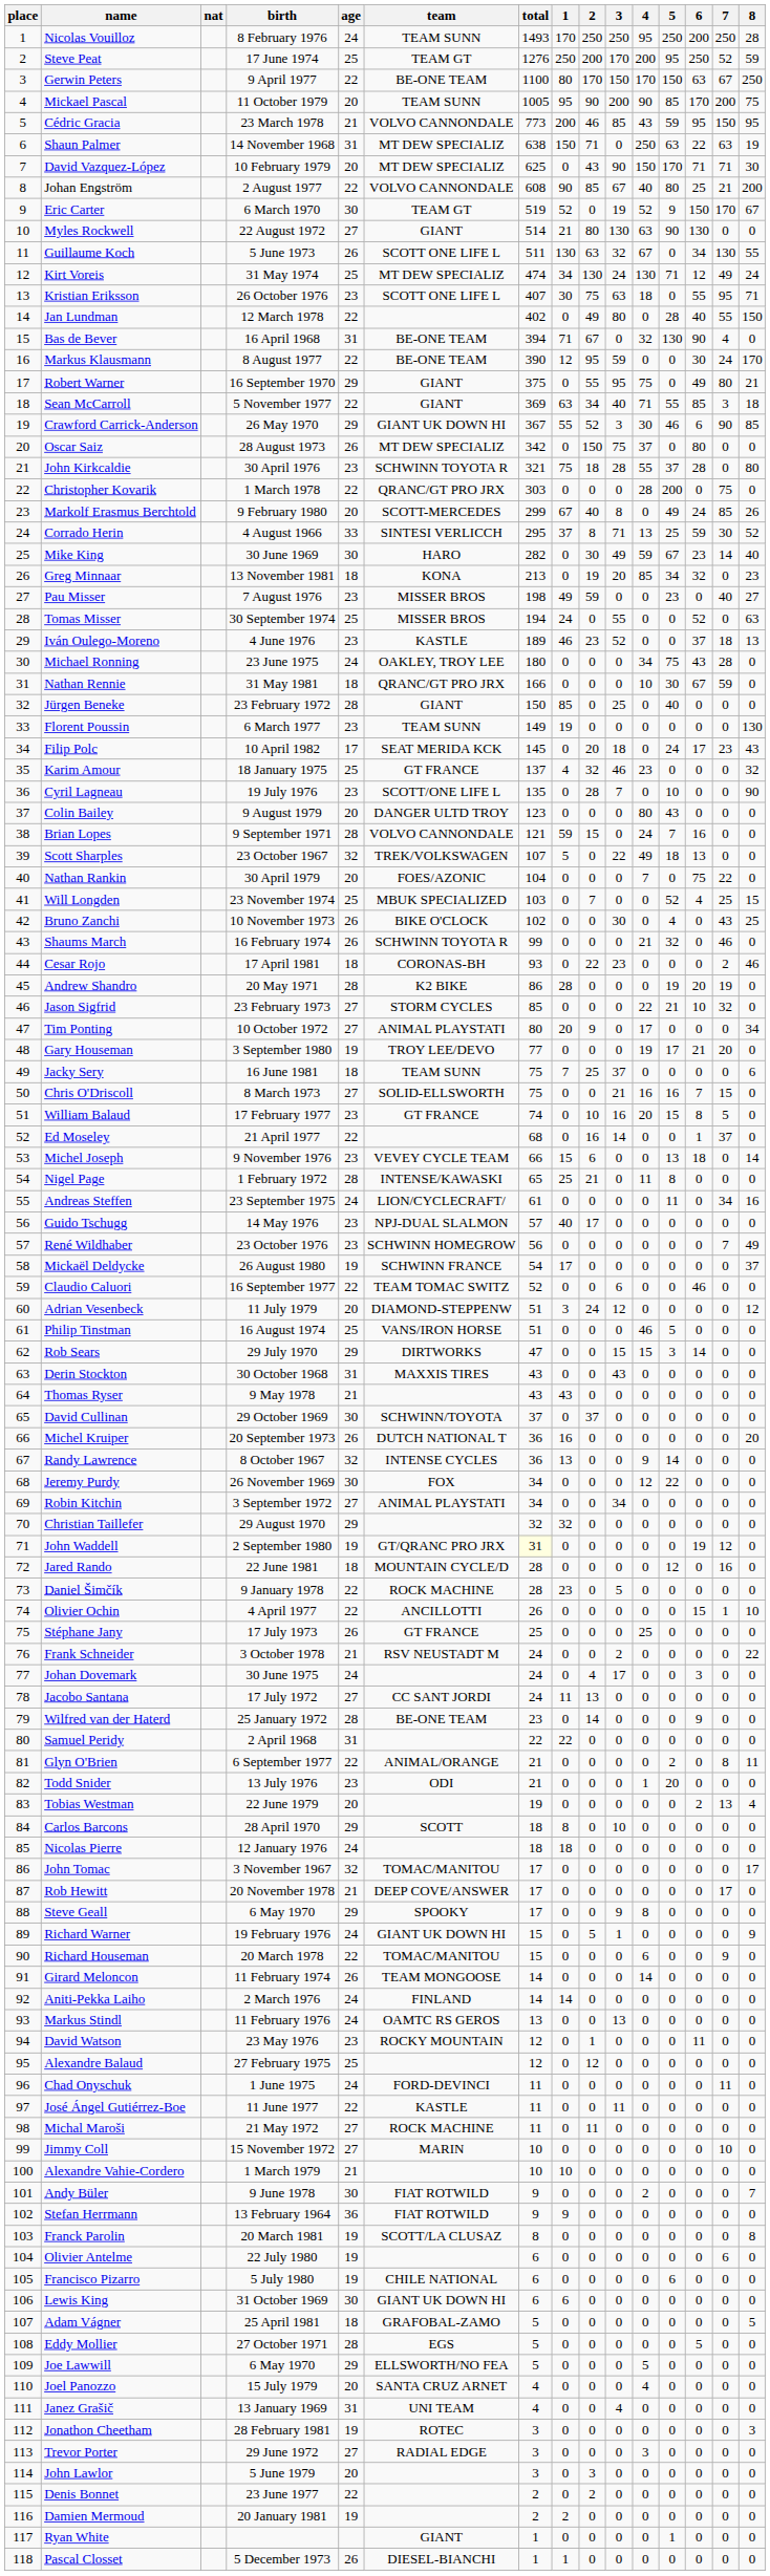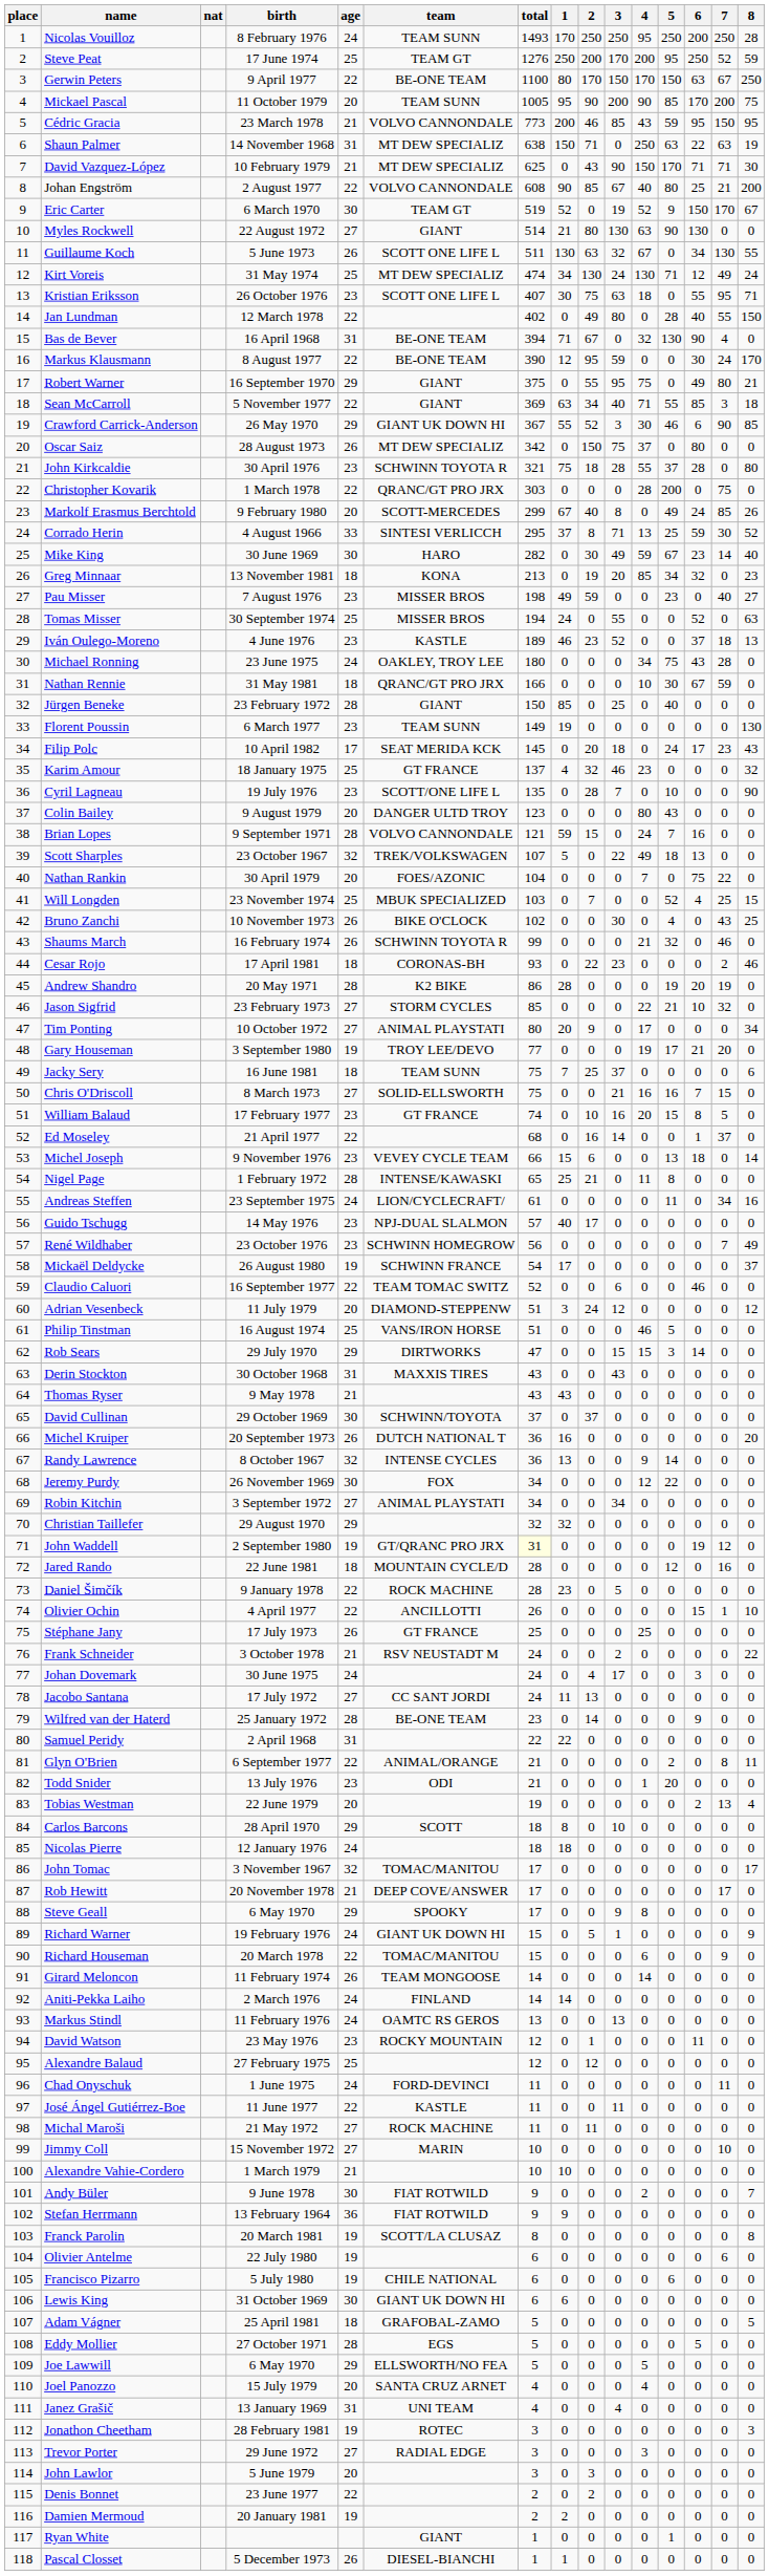David Vazquez-López | age: 20 -> 21
